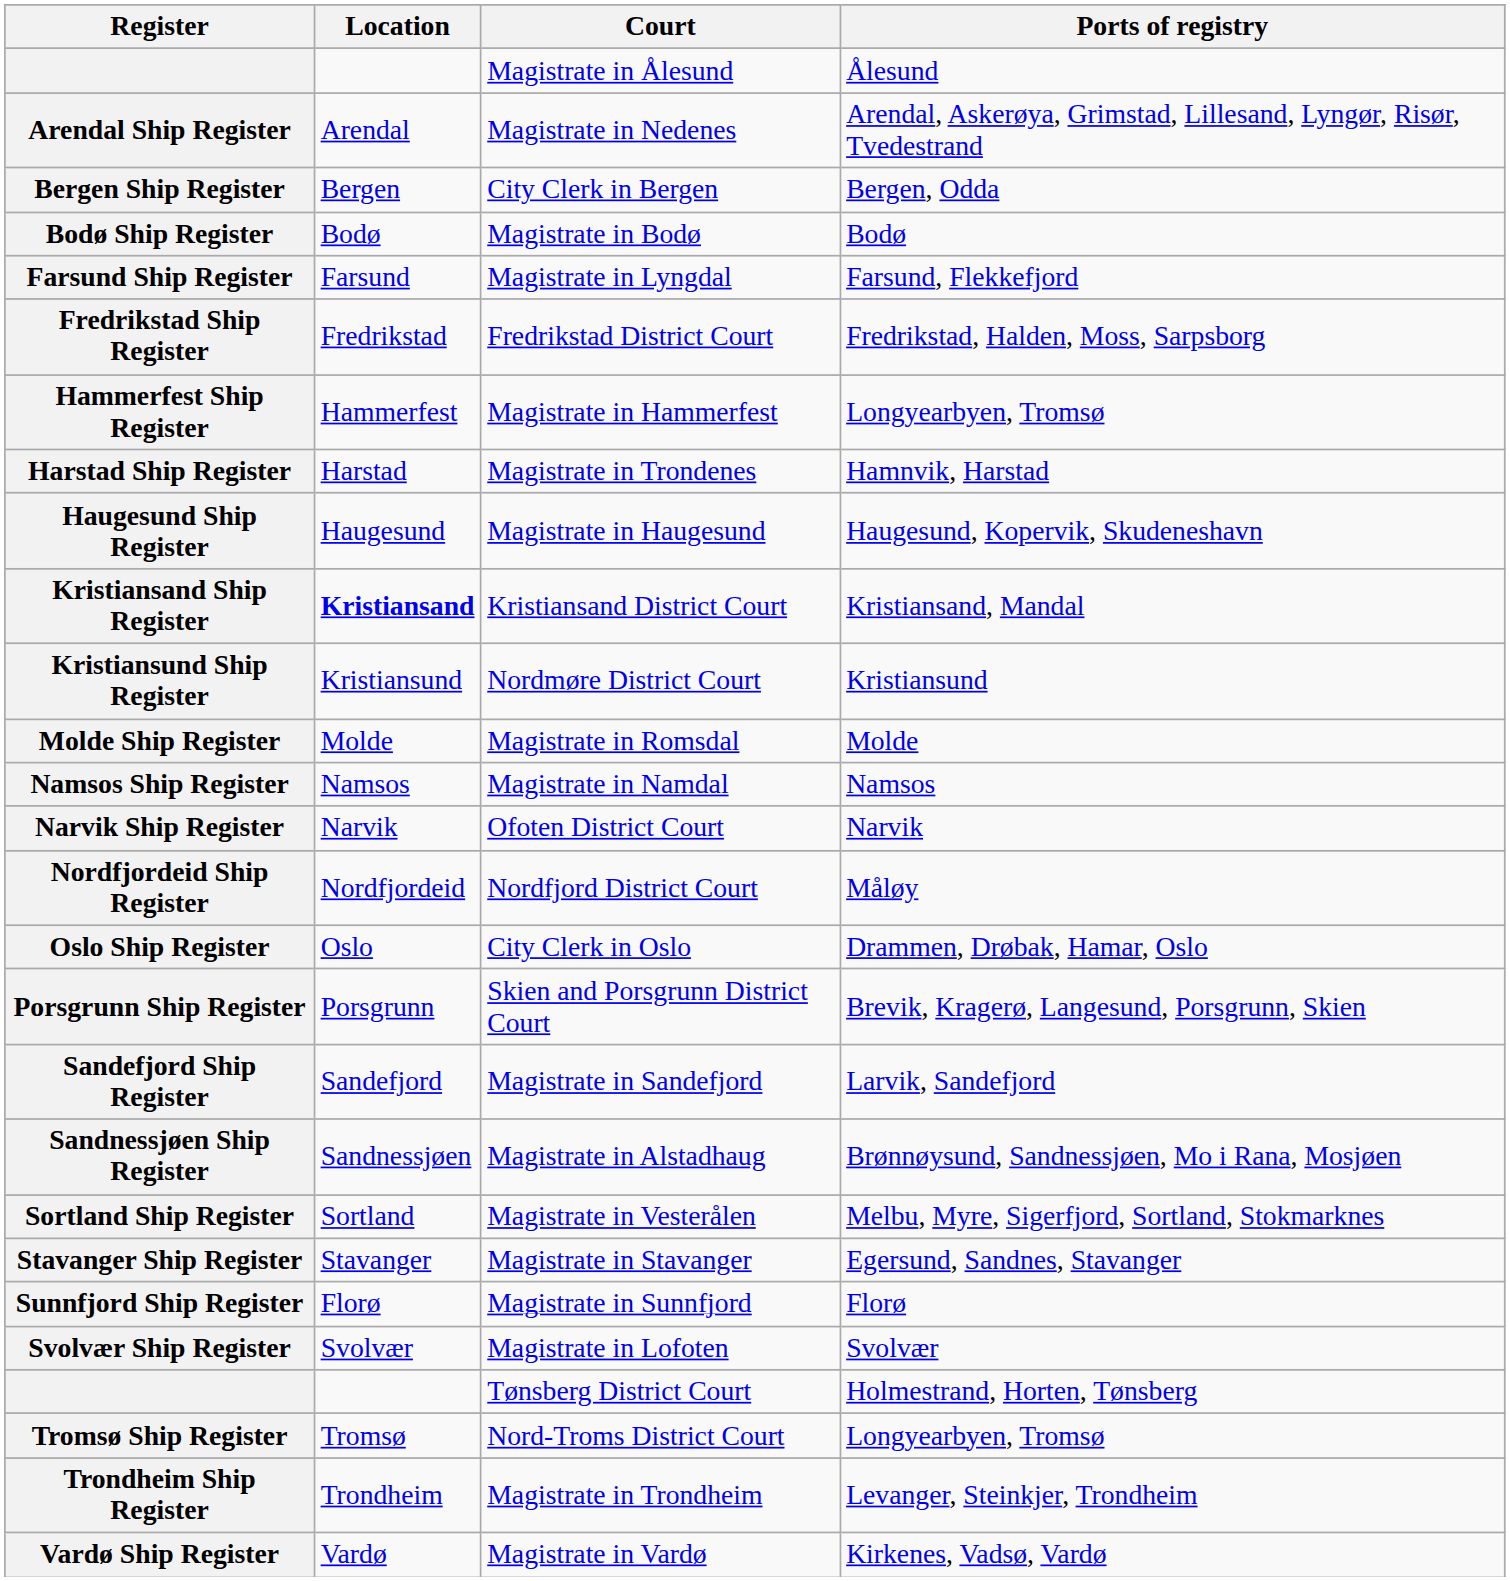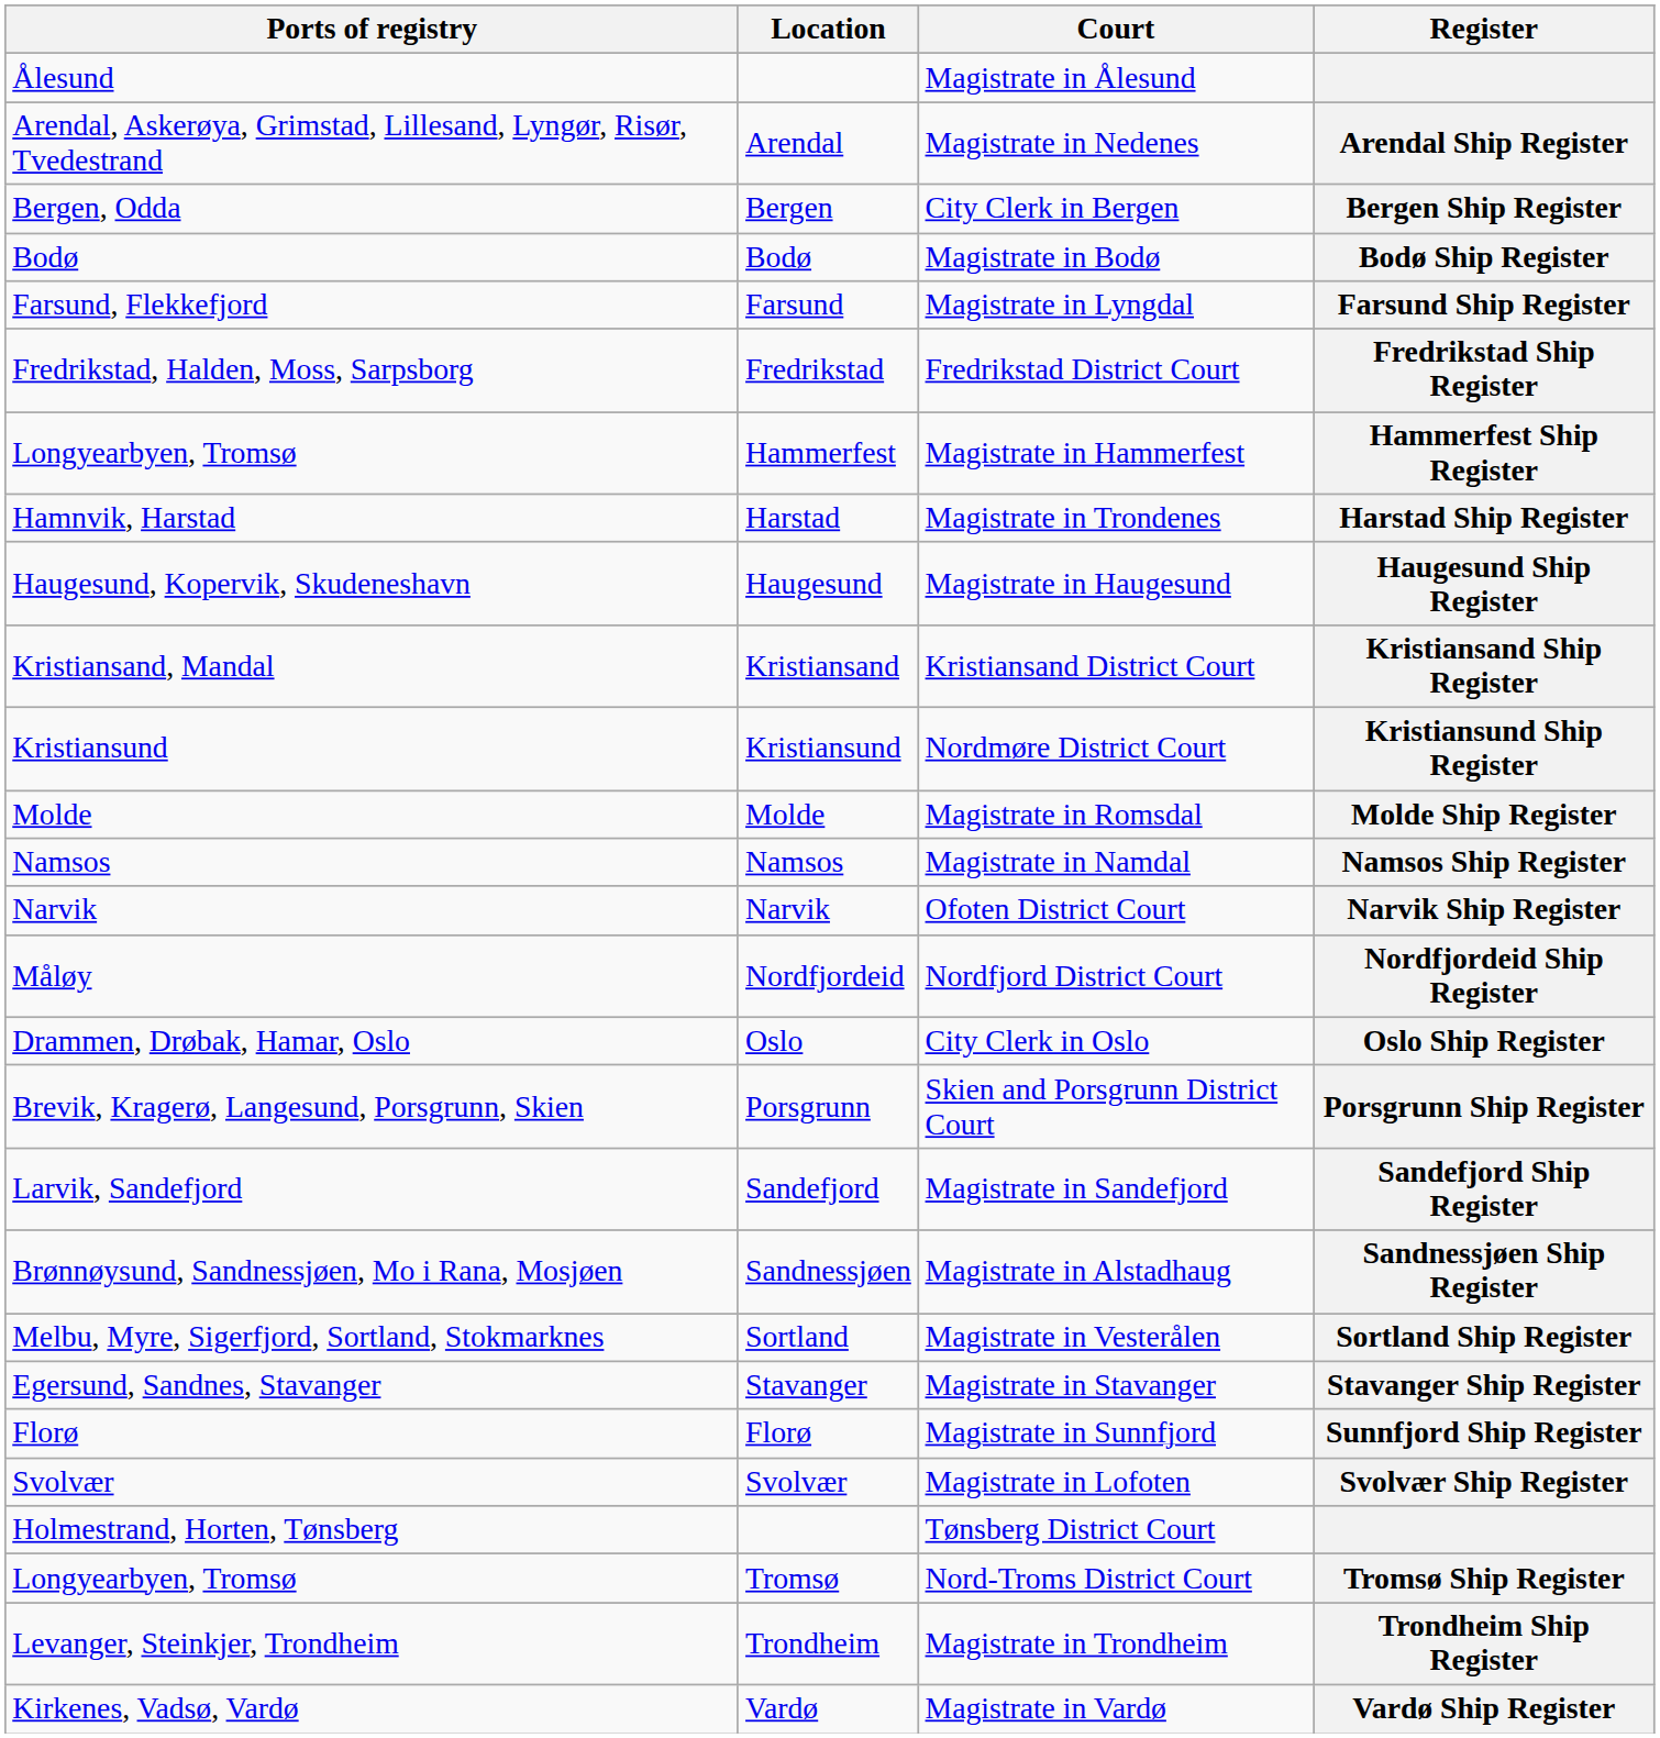columns swapped: Register <-> Ports of registry
Kristiansand District Court | Location: bold -> normal
